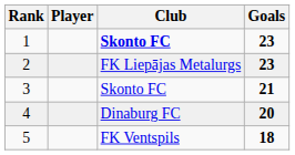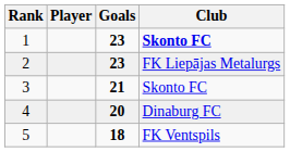columns swapped: Club <-> Goals
